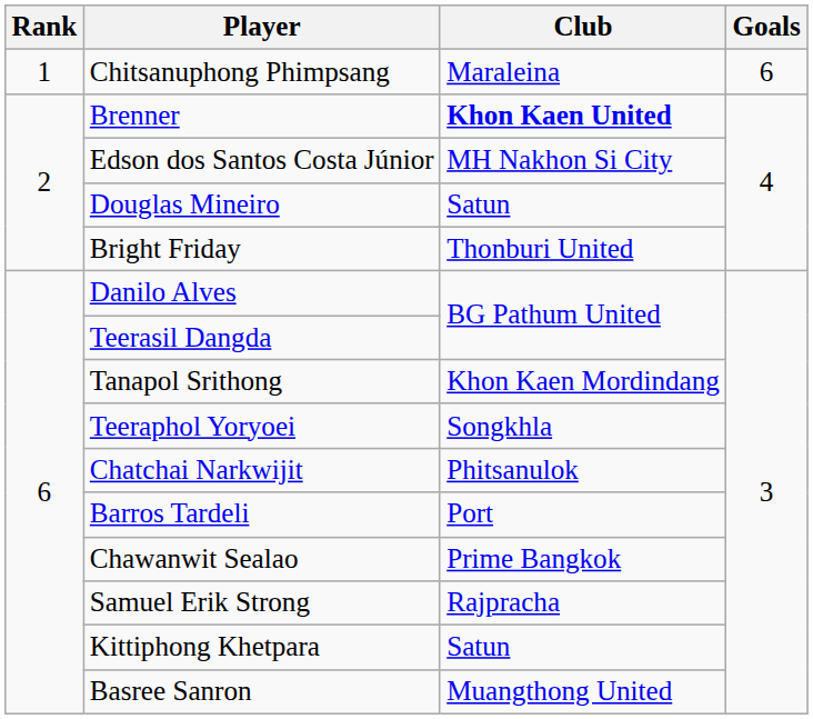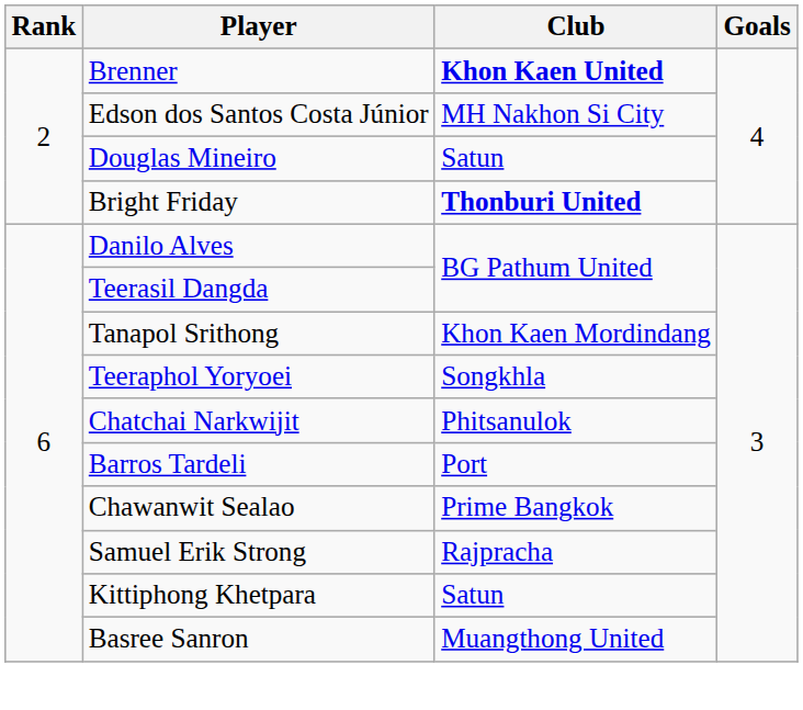- row: 1 | Chitsanuphong Phimpsang | Maraleina | 6
Bright Friday | Club: normal -> bold
